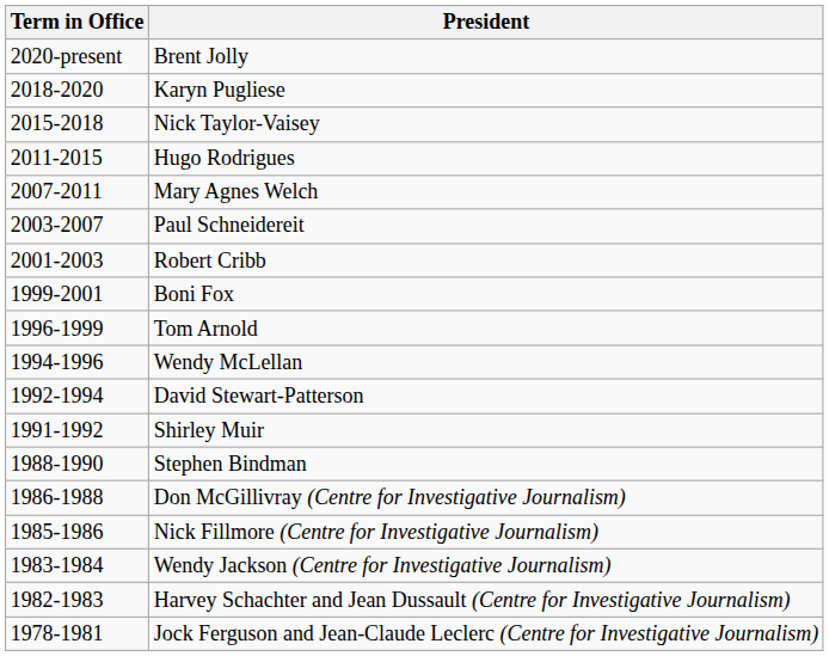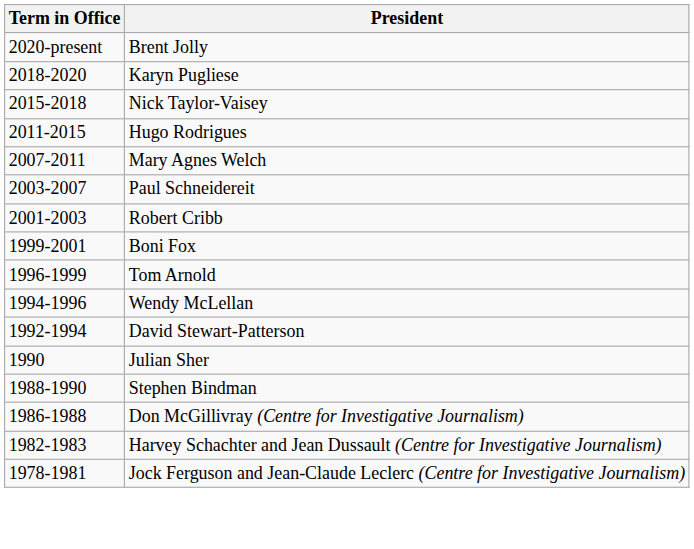- row: 1991-1992 | Shirley Muir
+ row: 1990 | Julian Sher
- row: 1985-1986 | Nick Fillmore (Centre for Investigative Journalism)
- row: 1983-1984 | Wendy Jackson (Centre for Investigative Journalism)
